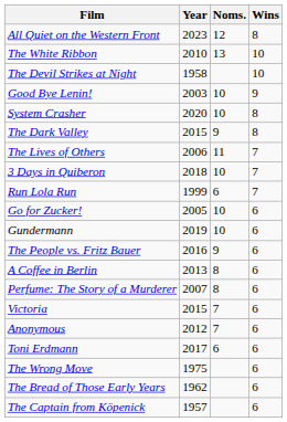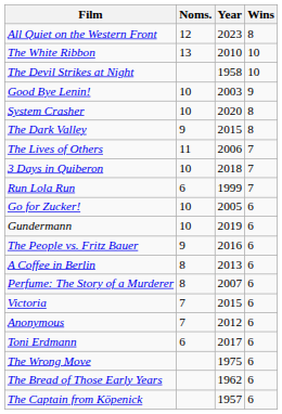columns swapped: Year <-> Noms.
